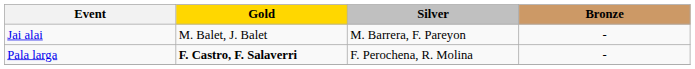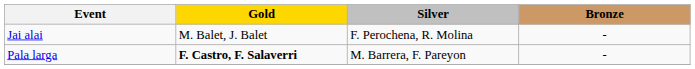Jai alai | Silver: M. Barrera, F. Pareyon -> F. Perochena, R. Molina
Pala larga | Silver: F. Perochena, R. Molina -> M. Barrera, F. Pareyon
